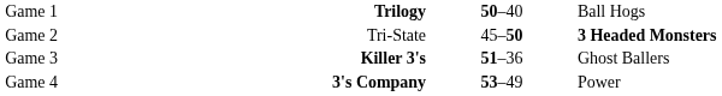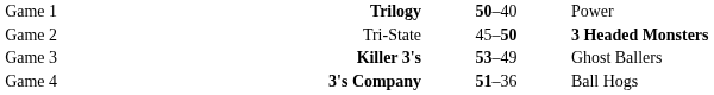Game 1 | column 4: Ball Hogs -> Power
Game 3 | column 3: 51–36 -> 53–49
Game 4 | column 3: 53–49 -> 51–36
Game 4 | column 4: Power -> Ball Hogs
